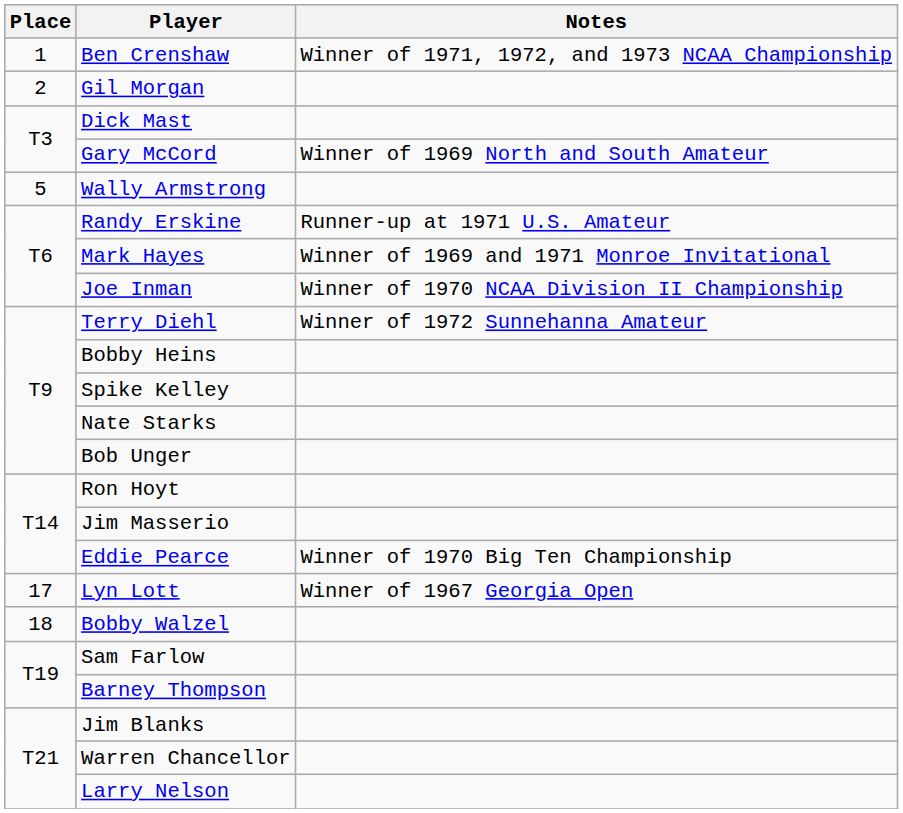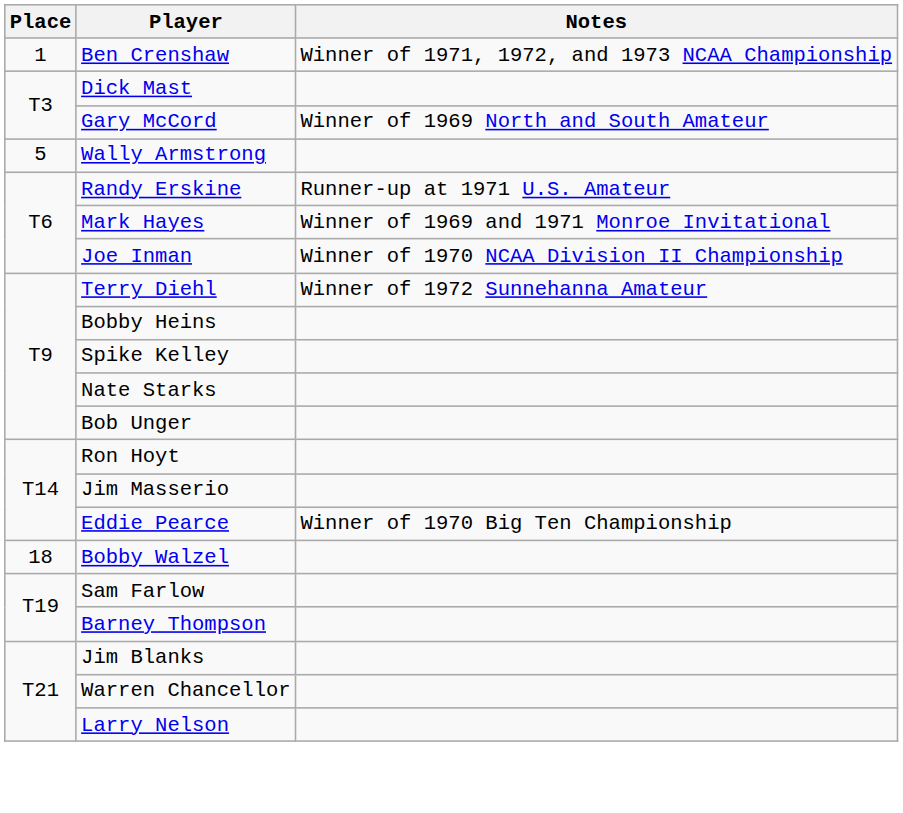- row: 2 | Gil Morgan
- row: 17 | Lyn Lott | Winner of 1967 Georgia Open
